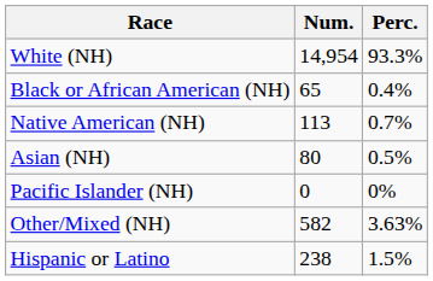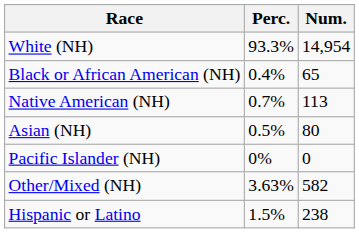columns swapped: Num. <-> Perc.
